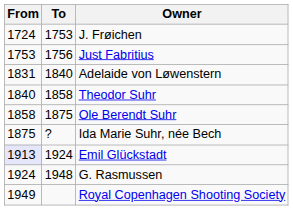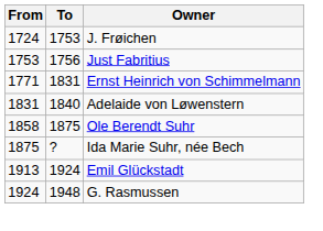+ row: 1771 | 1831 | Ernst Heinrich von Schimmelmann
- row: 1840 | 1858 | Theodor Suhr
Emil Glückstadt | From: lavender background -> no background
- row: 1949 | Royal Copenhagen Shooting Society
